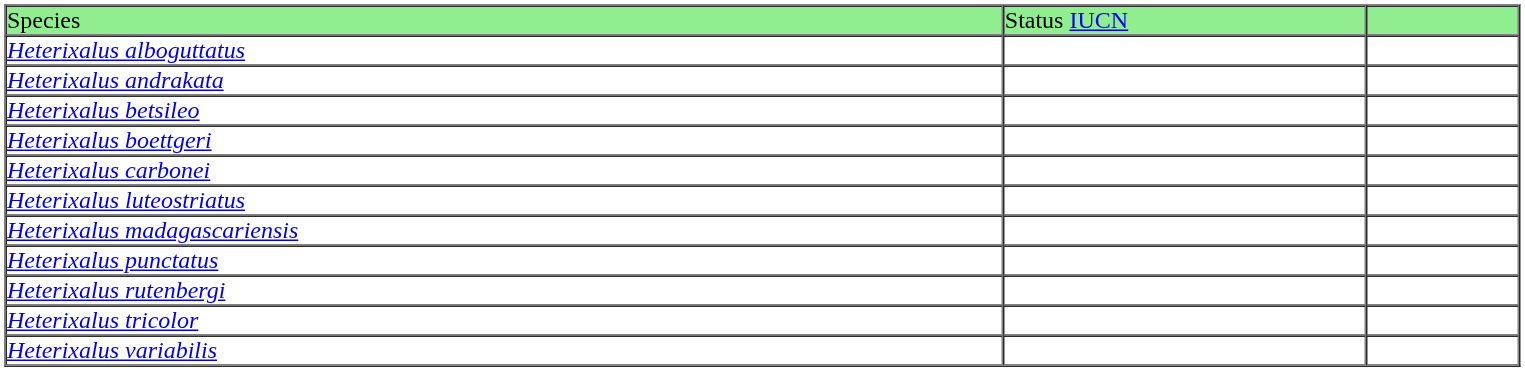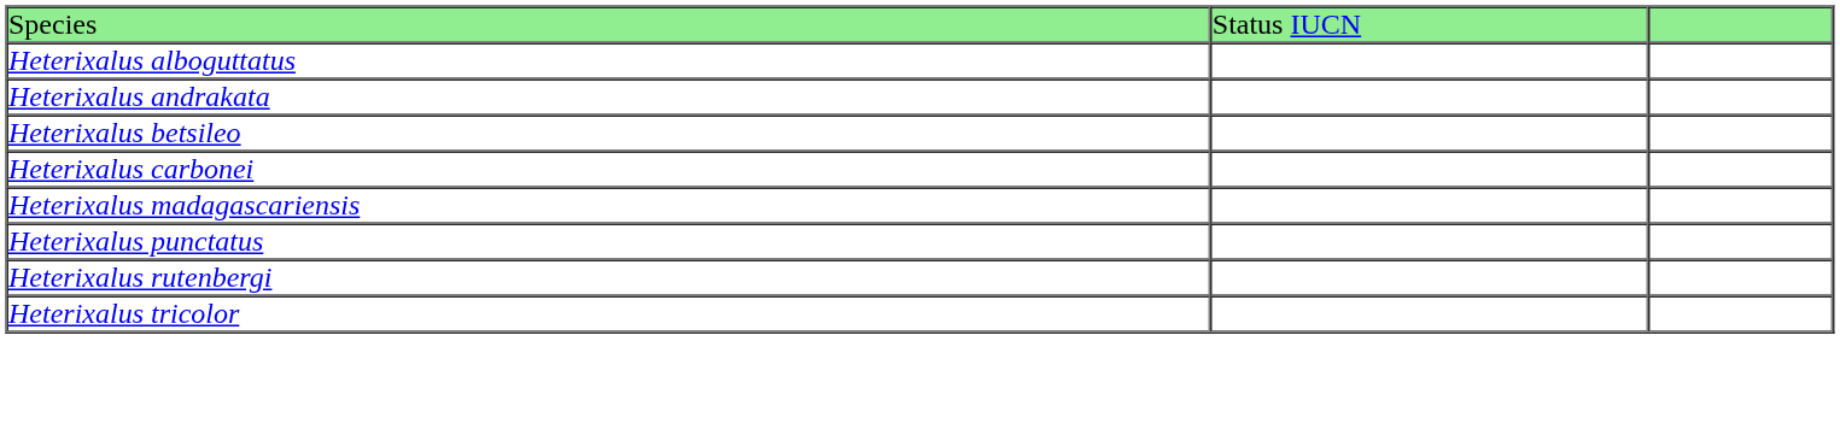- row: Heterixalus boettgeri
- row: Heterixalus luteostriatus
- row: Heterixalus variabilis
